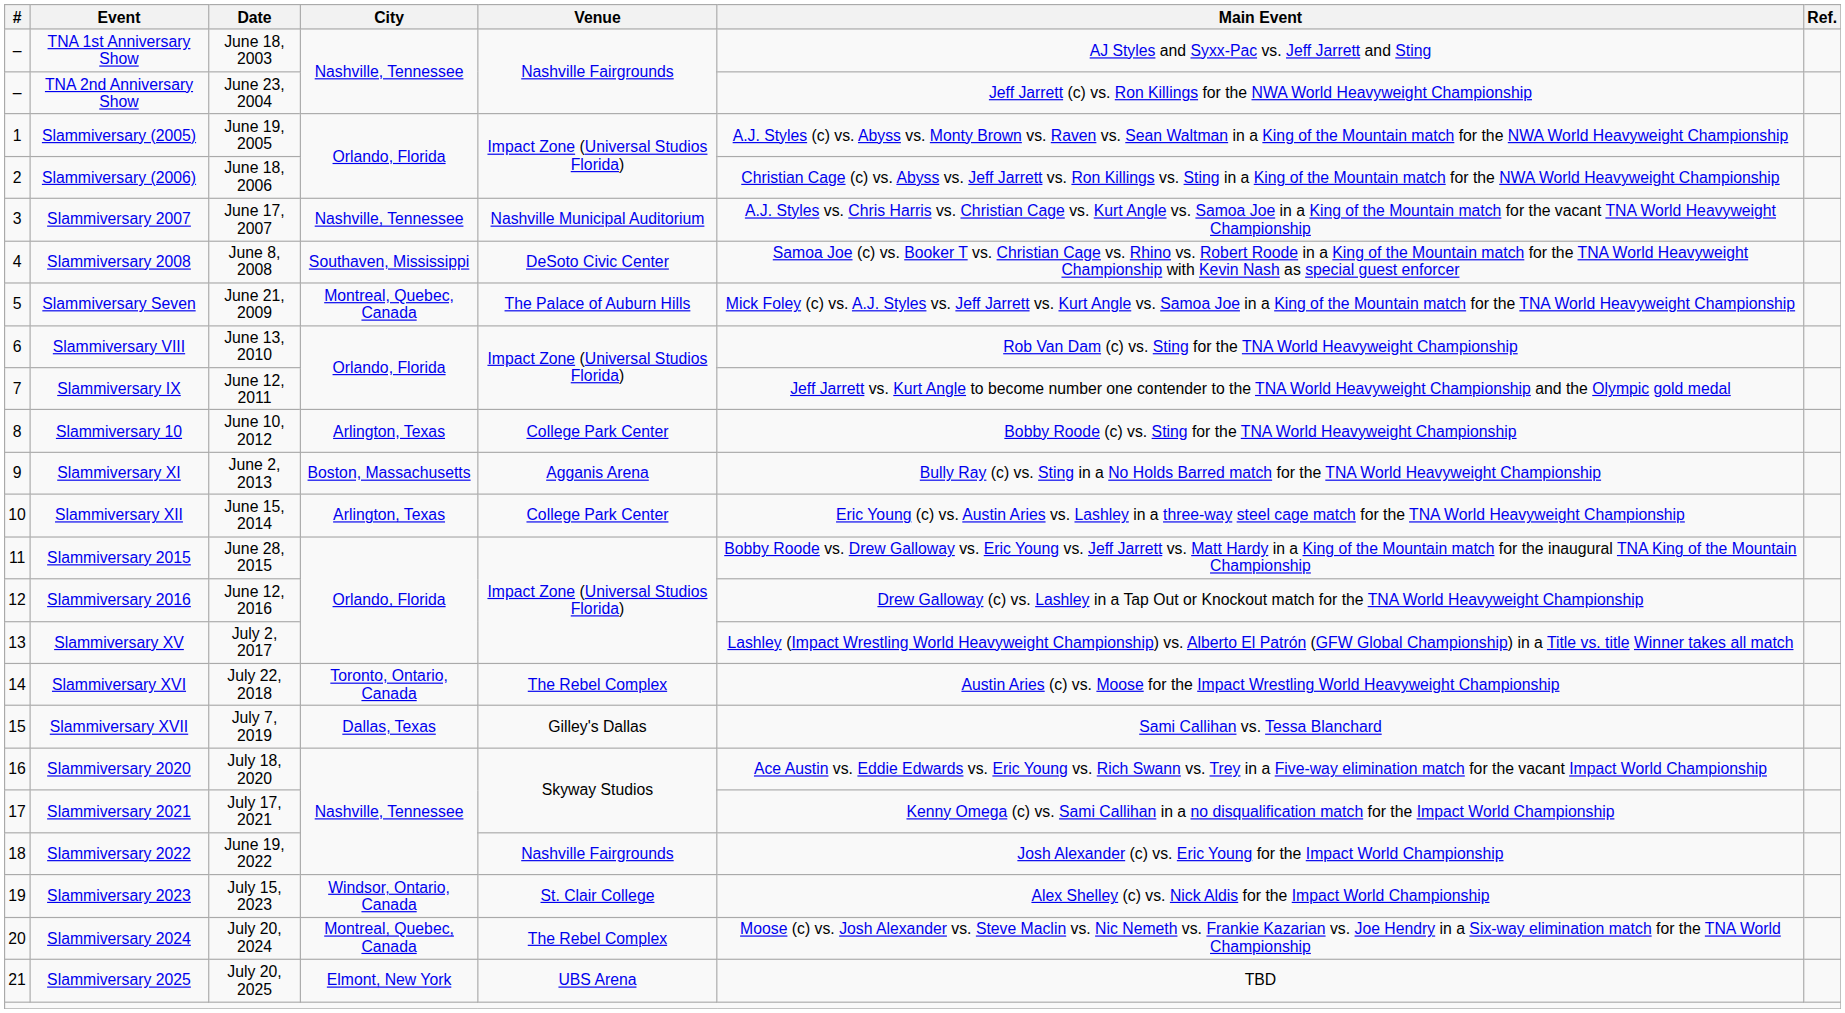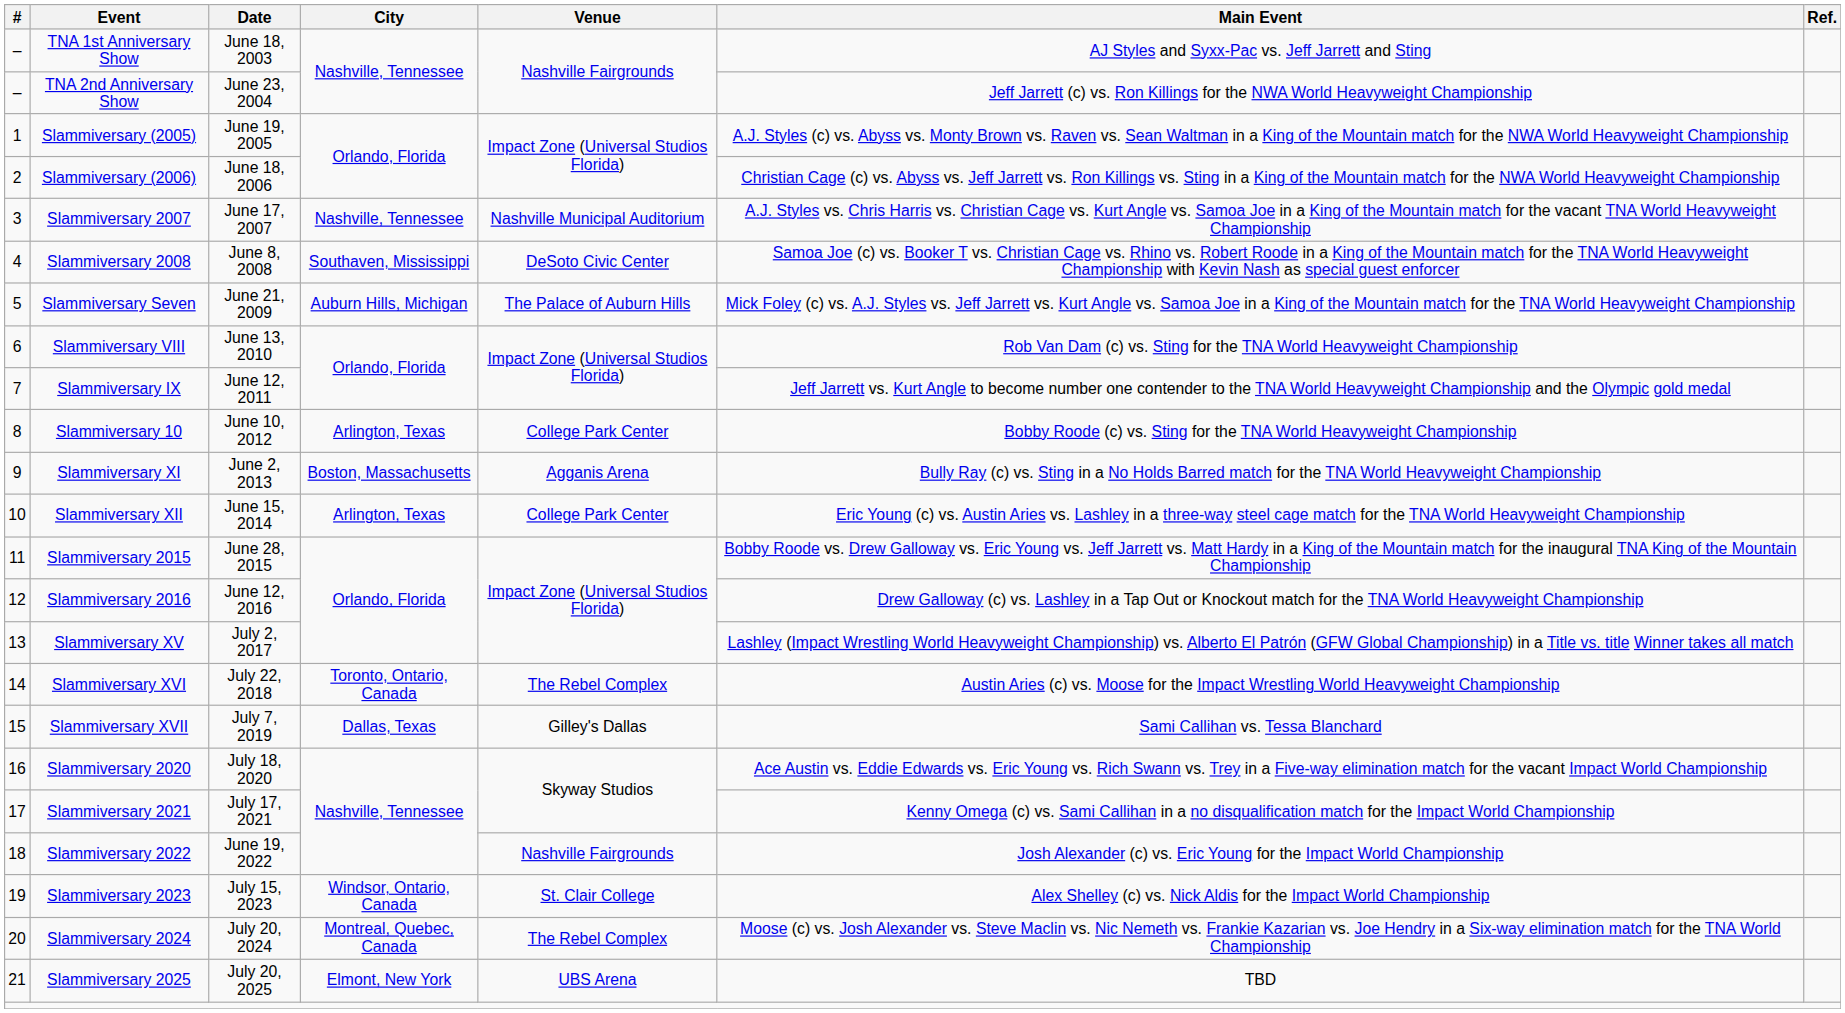Slammiversary Seven | City: Montreal, Quebec, Canada -> Auburn Hills, Michigan
